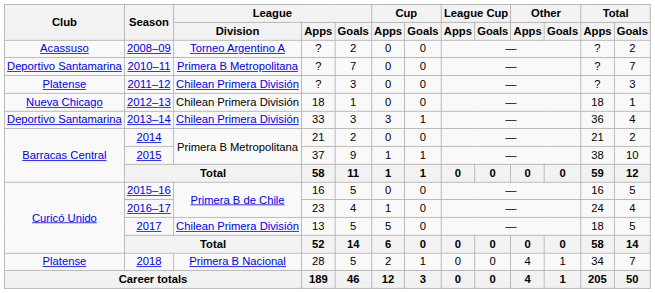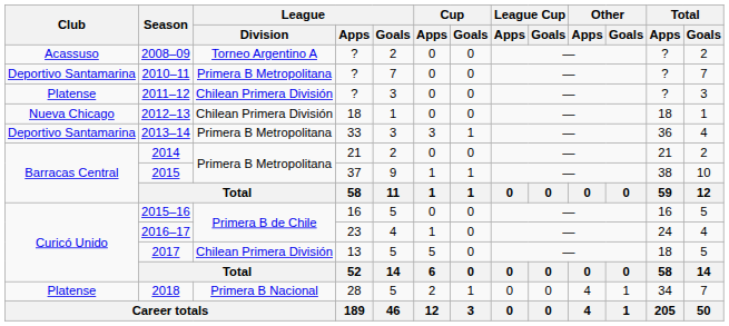2013–14 | League / Division: Chilean Primera División -> Primera B Metropolitana
